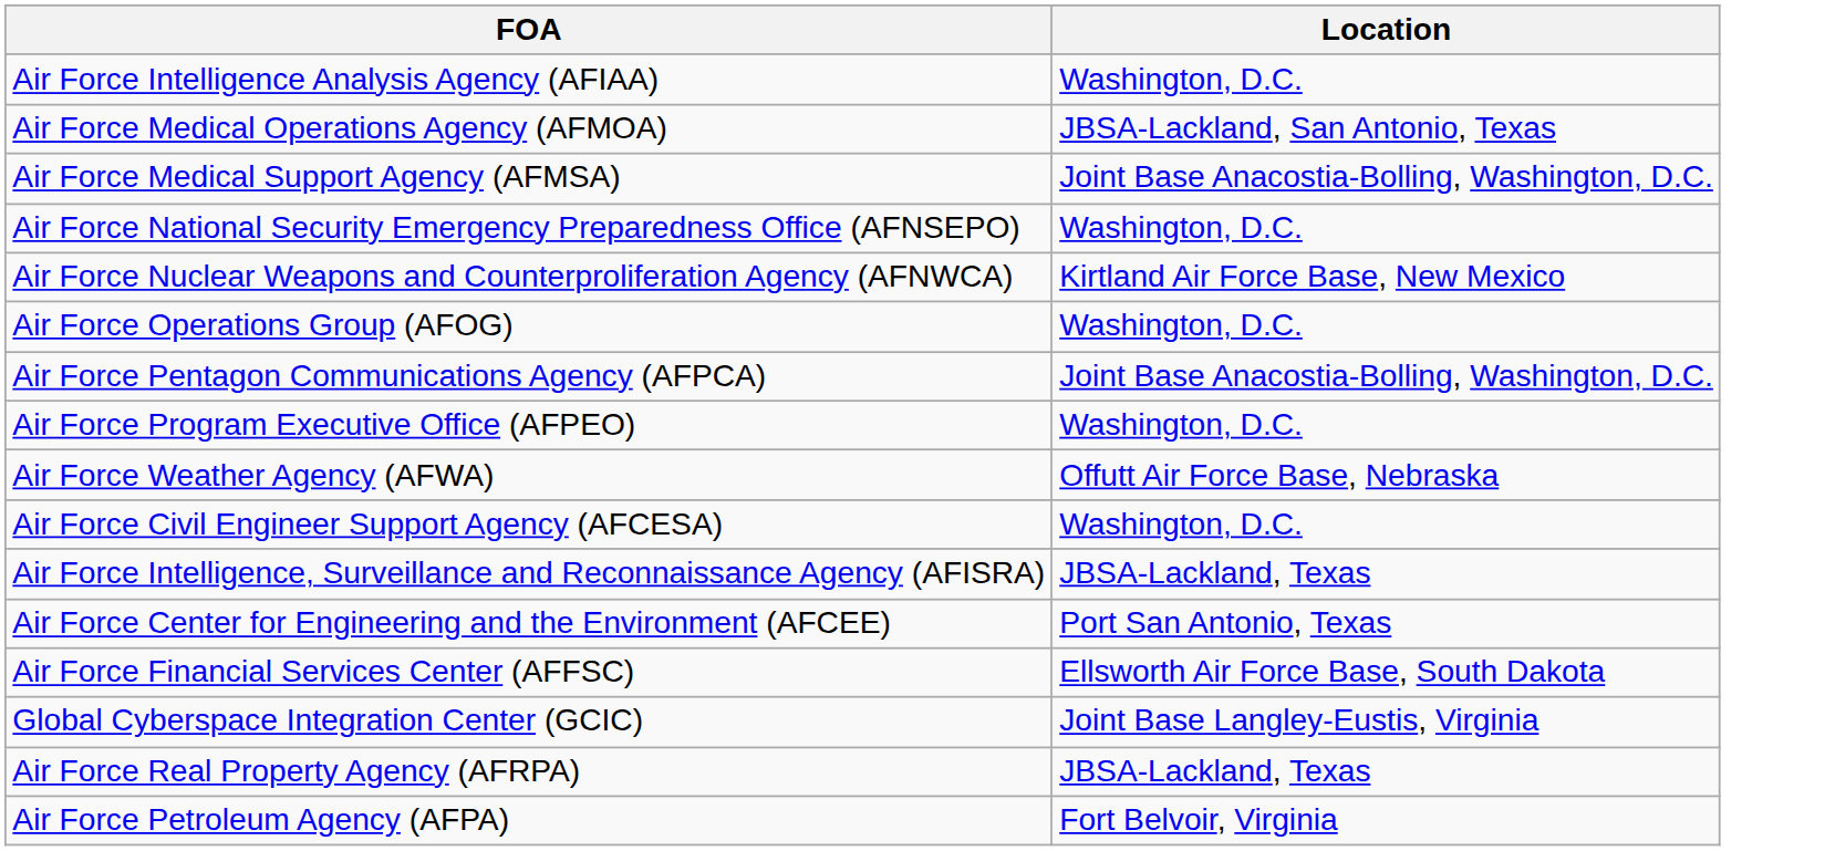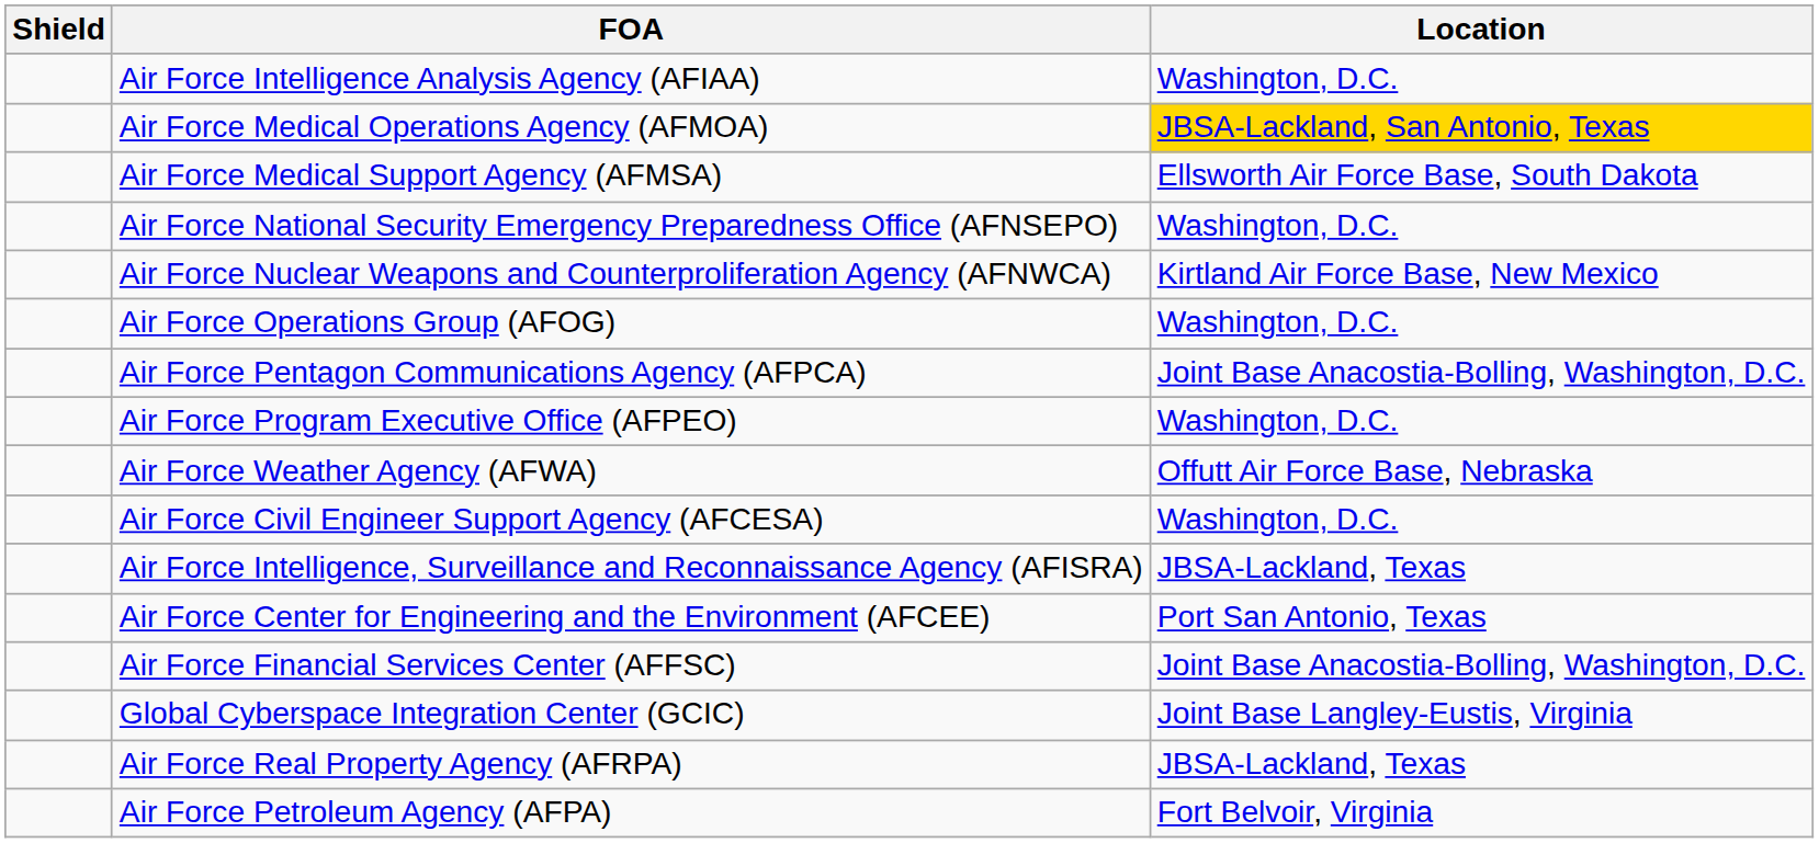+ column: Shield
Air Force Medical Operations Agency (AFMOA) | Location: no background -> gold background
Air Force Medical Support Agency (AFMSA) | Location: Joint Base Anacostia-Bolling, Washington, D.C. -> Ellsworth Air Force Base, South Dakota
Air Force Financial Services Center (AFFSC) | Location: Ellsworth Air Force Base, South Dakota -> Joint Base Anacostia-Bolling, Washington, D.C.
